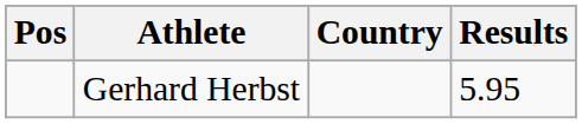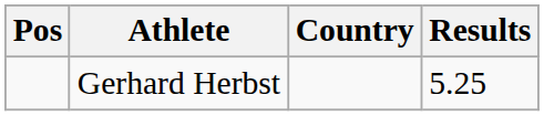Gerhard Herbst | Results: 5.95 -> 5.25
